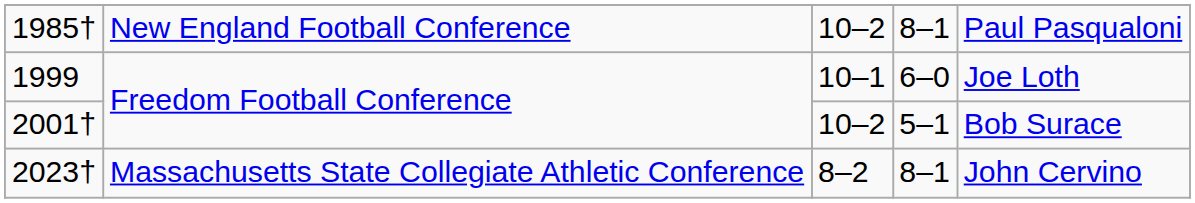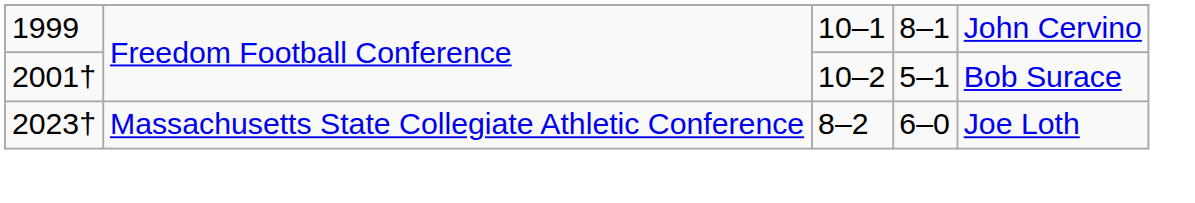- row: 1985† | New England Football Conference | 10–2 | 8–1 | Paul Pasqualoni
1999 | column 4: 6–0 -> 8–1
1999 | column 5: Joe Loth -> John Cervino
2023† | column 4: 8–1 -> 6–0
2023† | column 5: John Cervino -> Joe Loth
